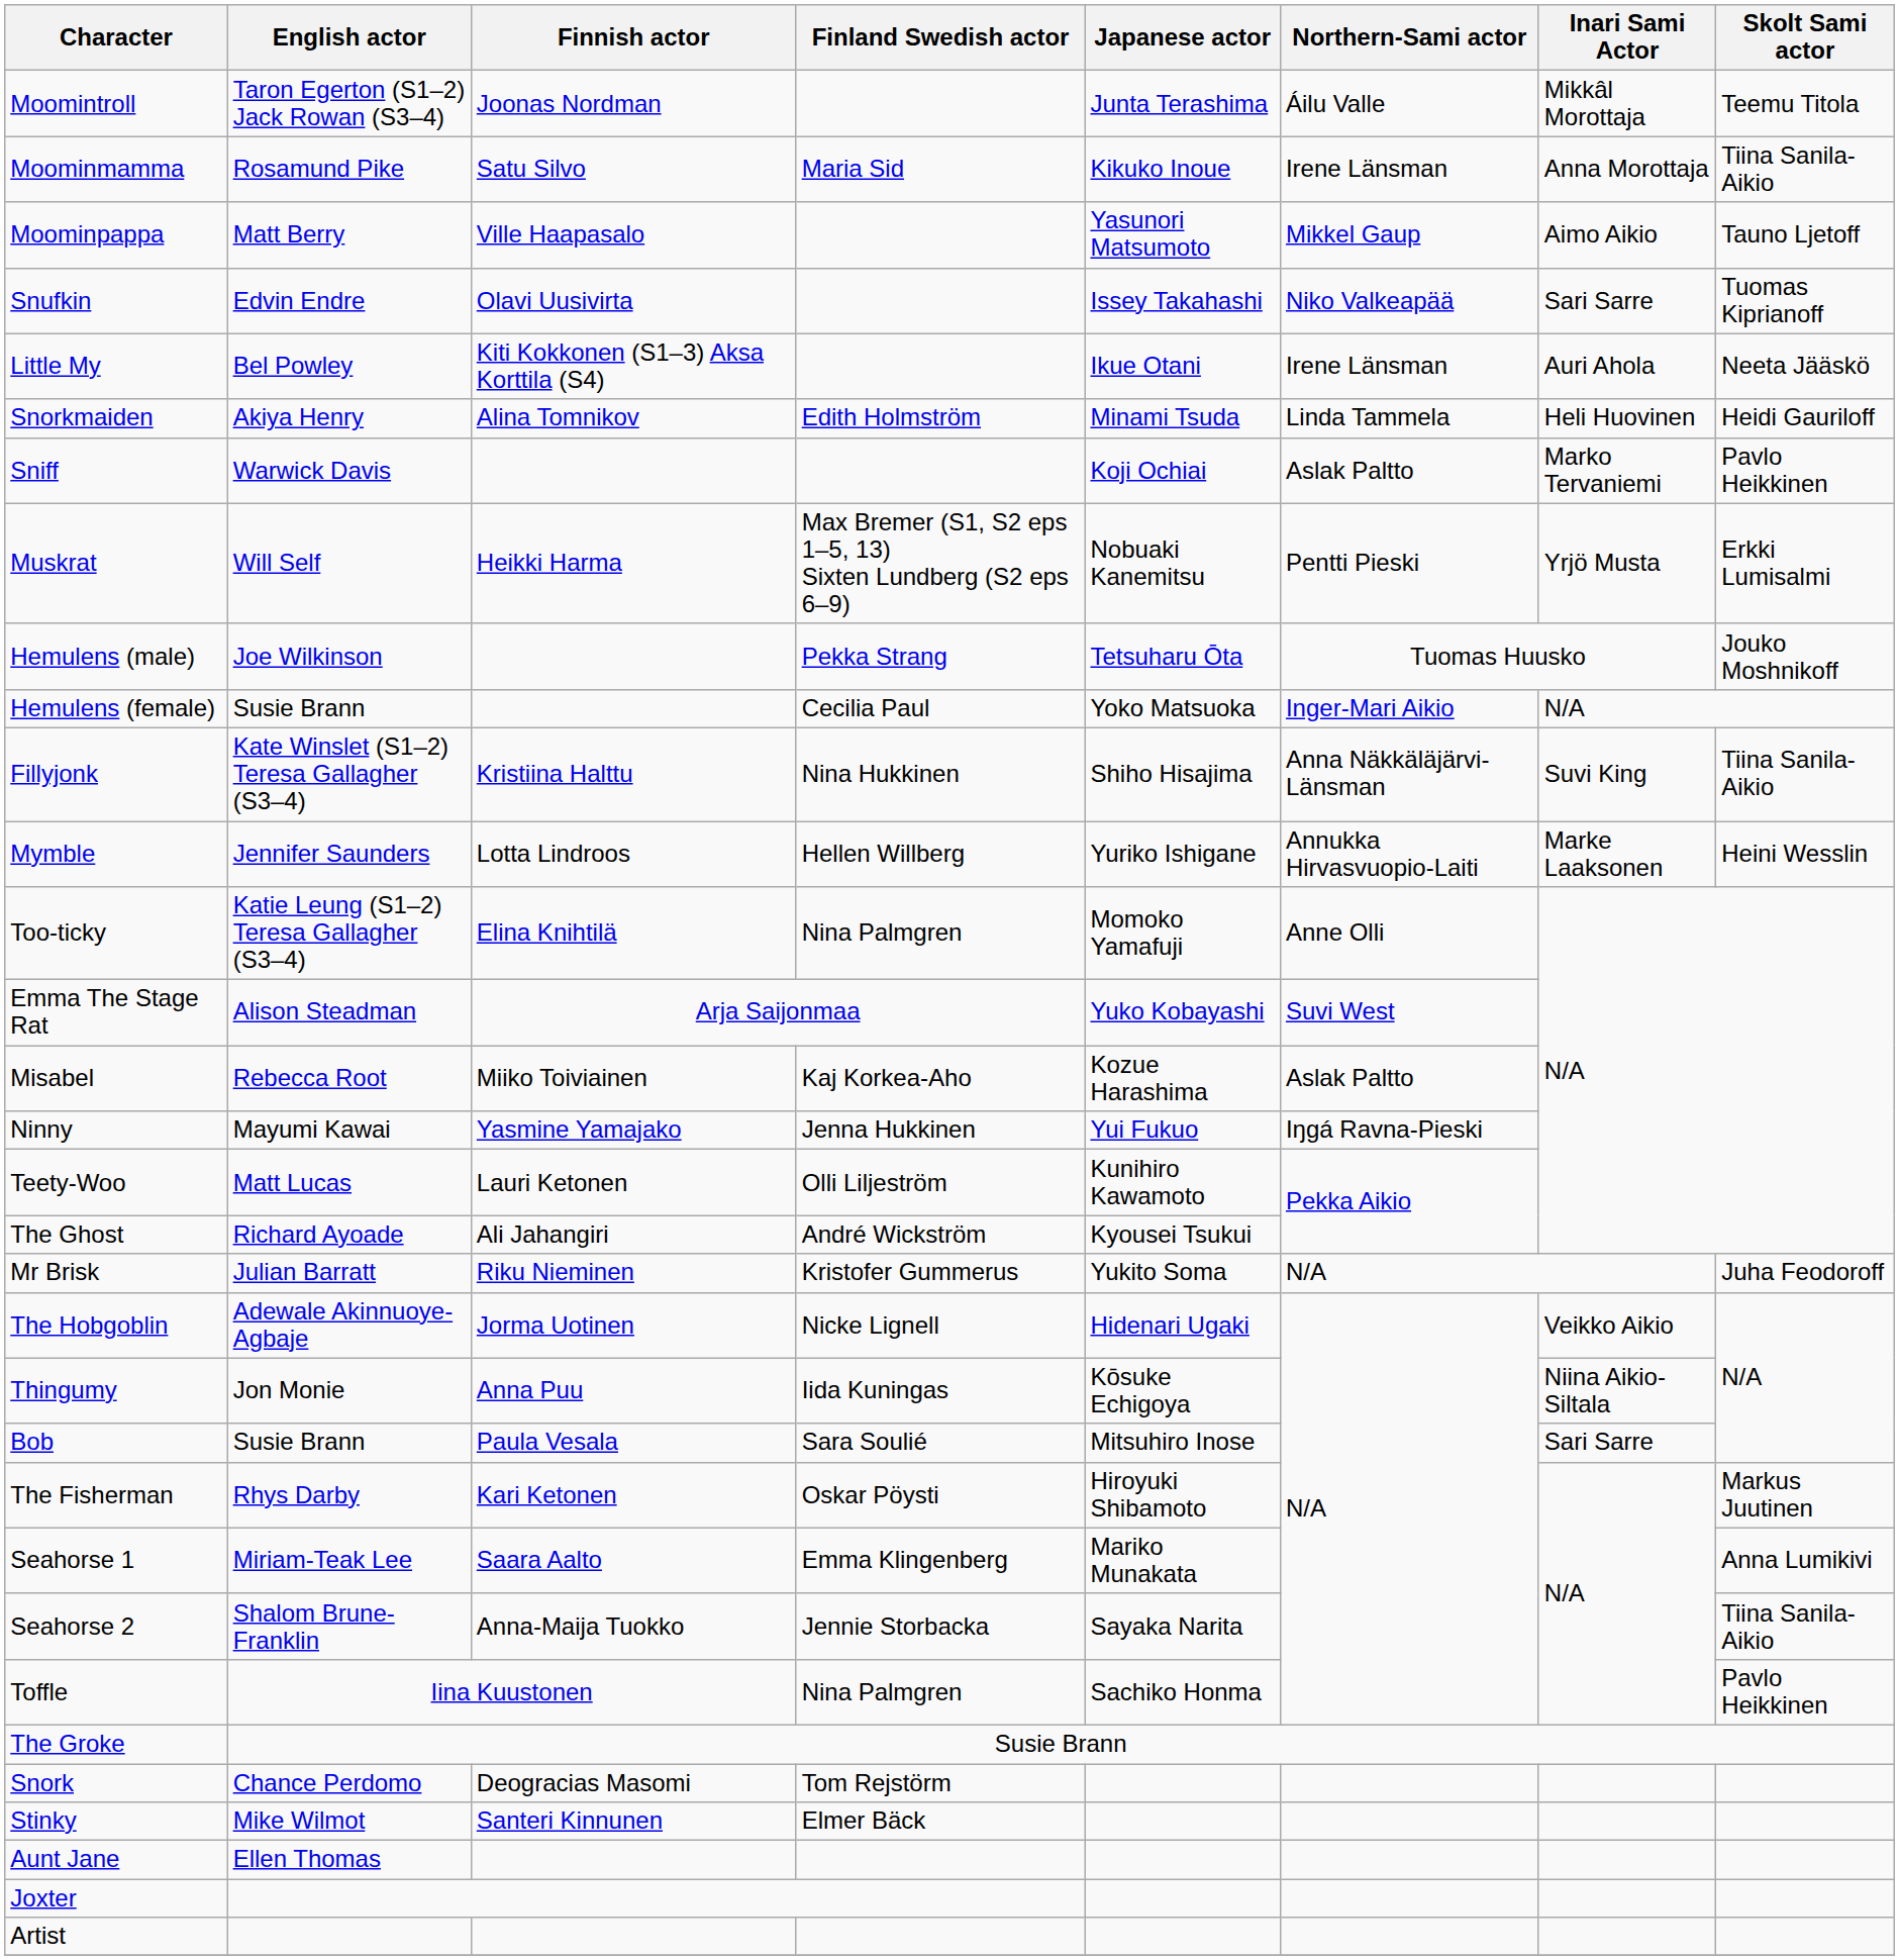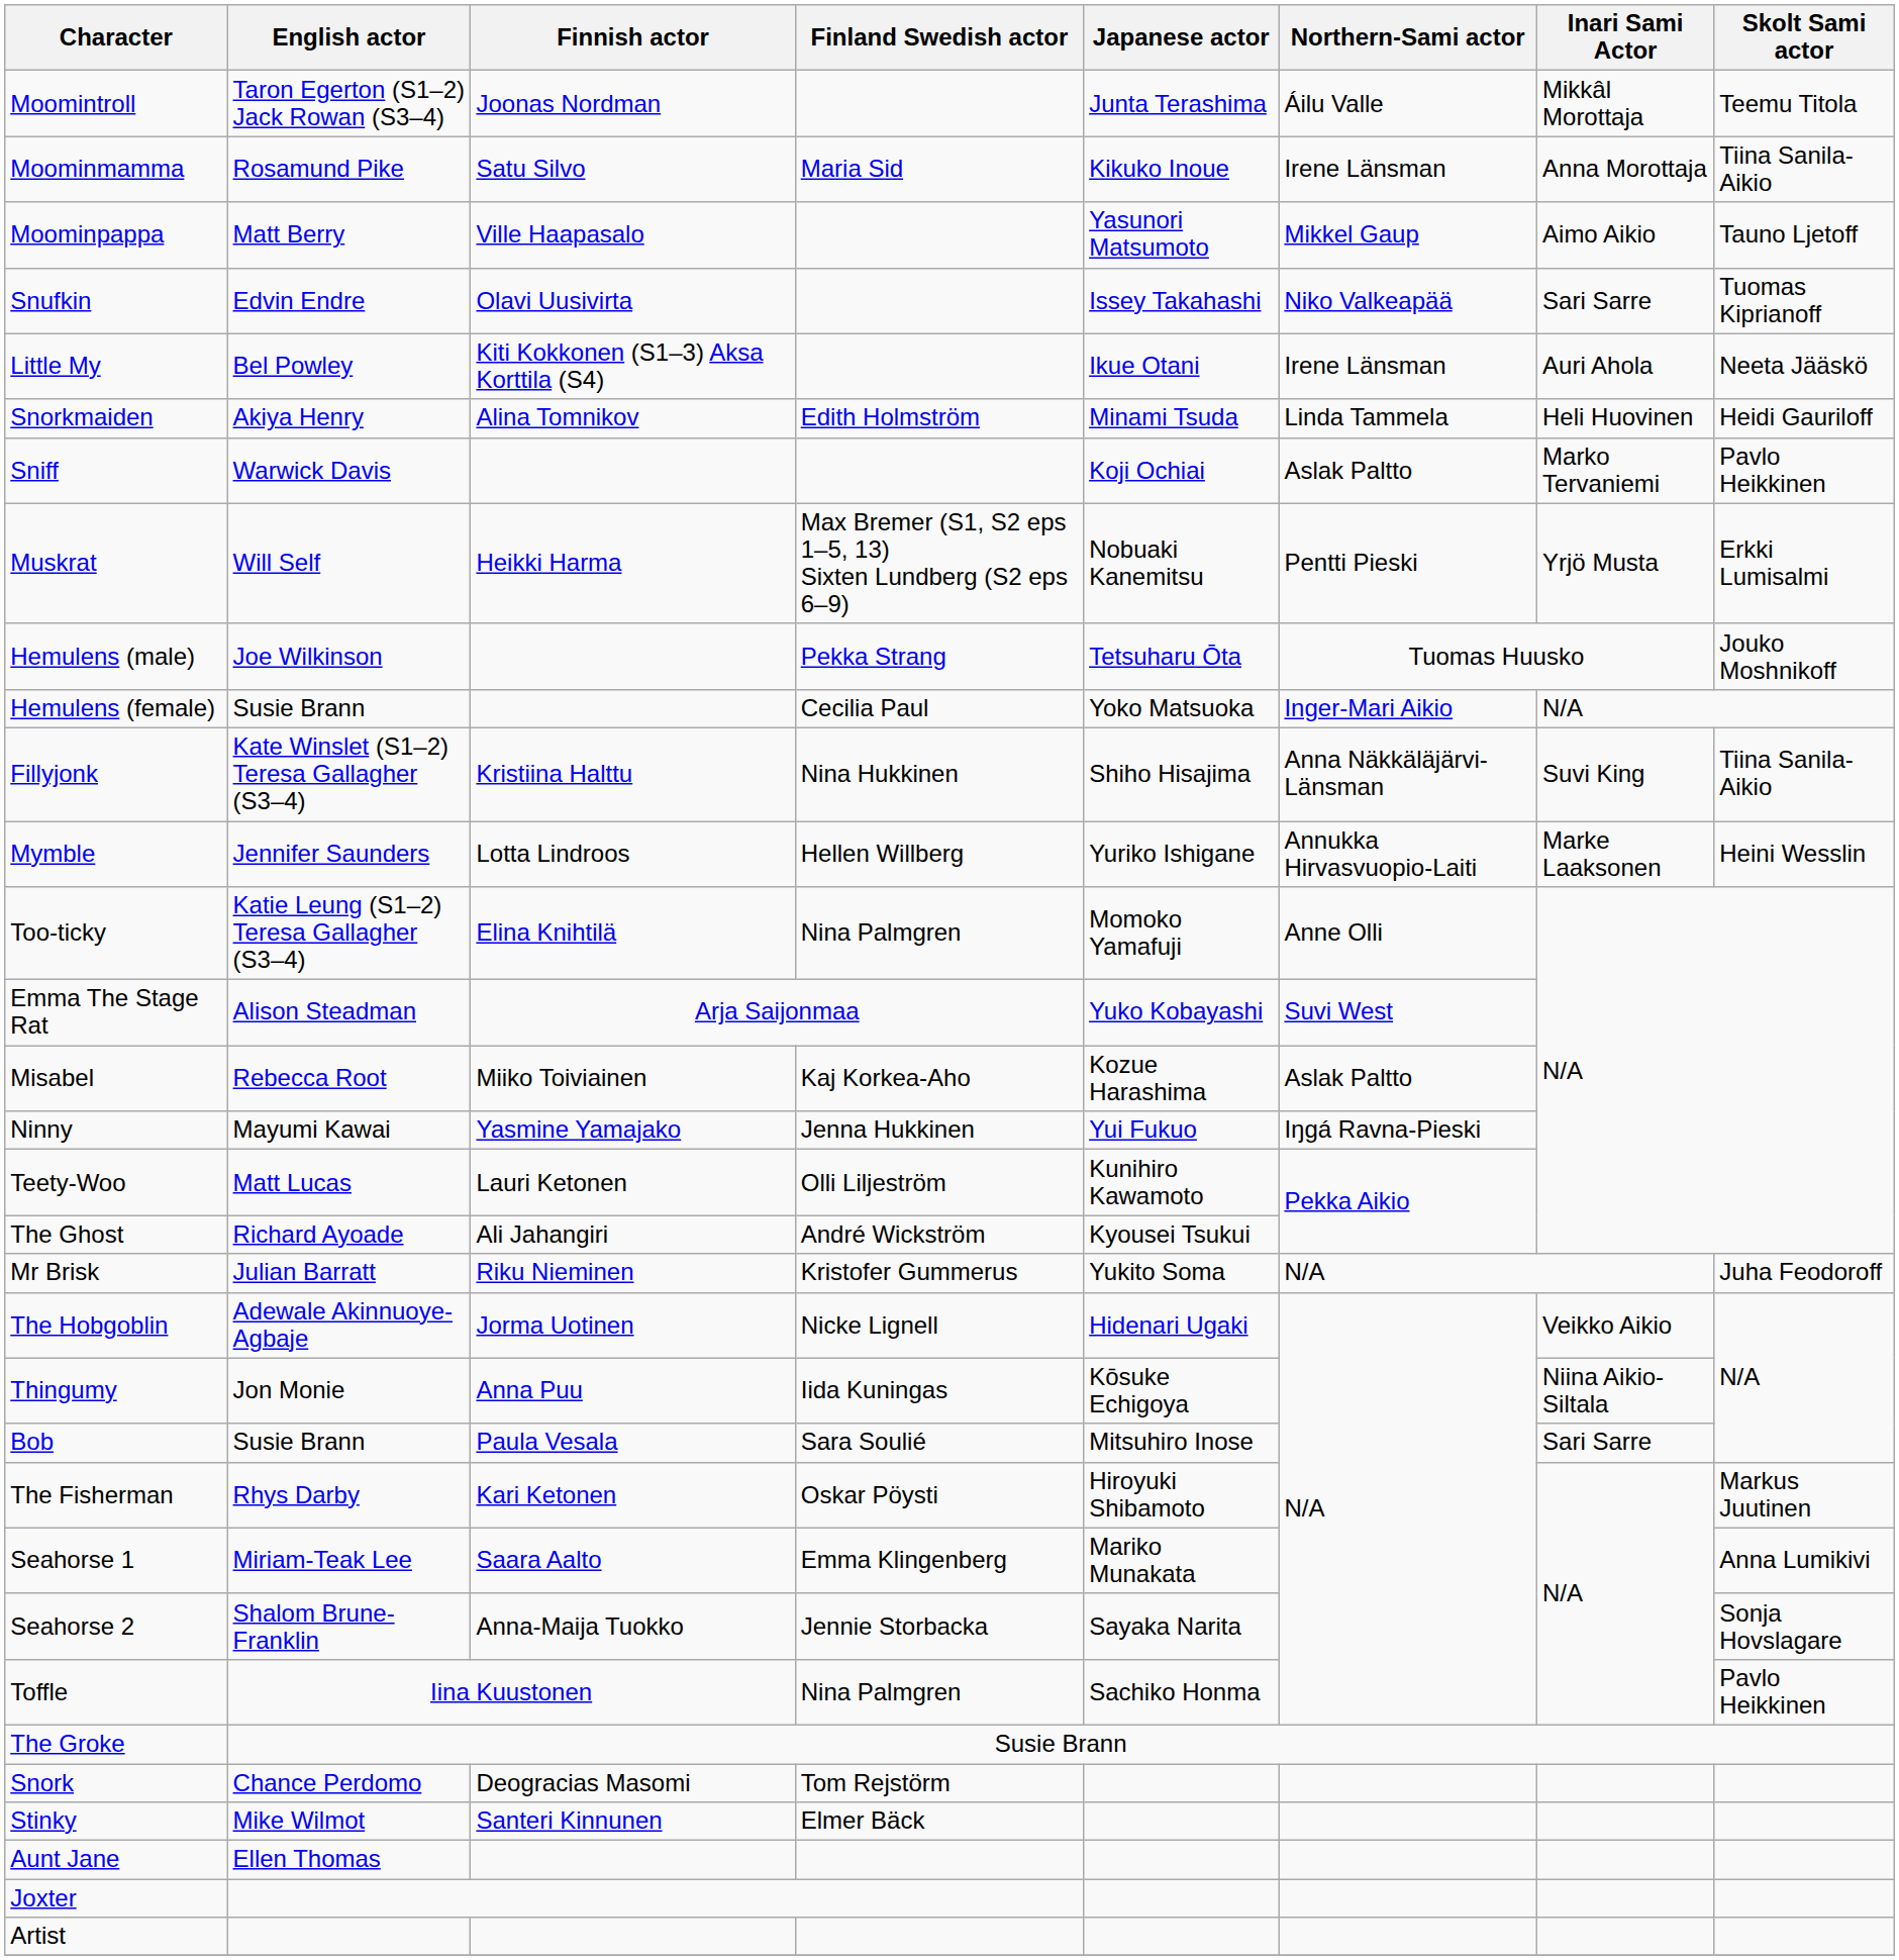Seahorse 2 | Skolt Sami actor: Tiina Sanila-Aikio -> Sonja Hovslagare
